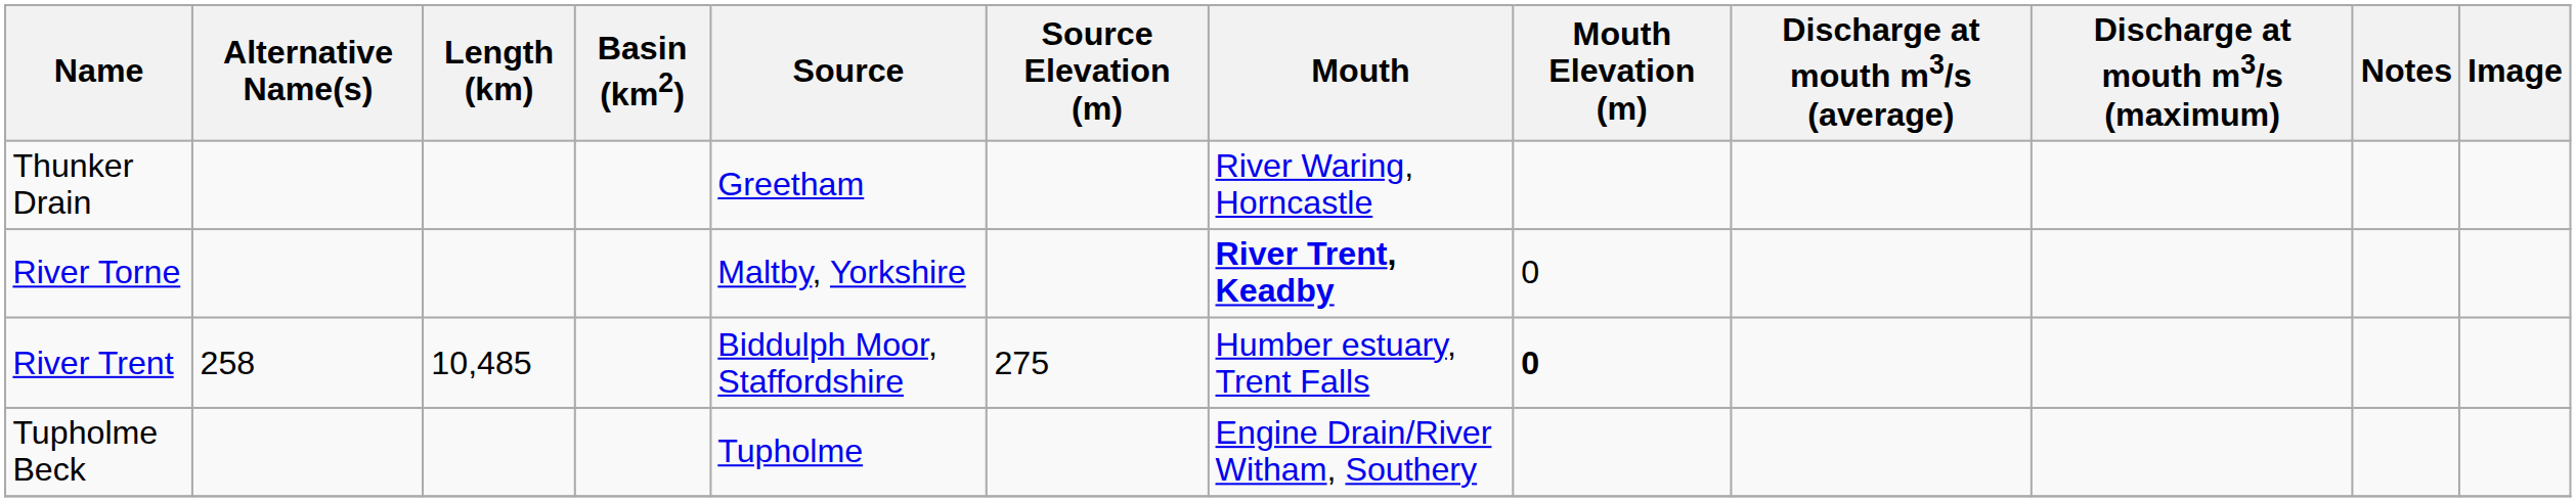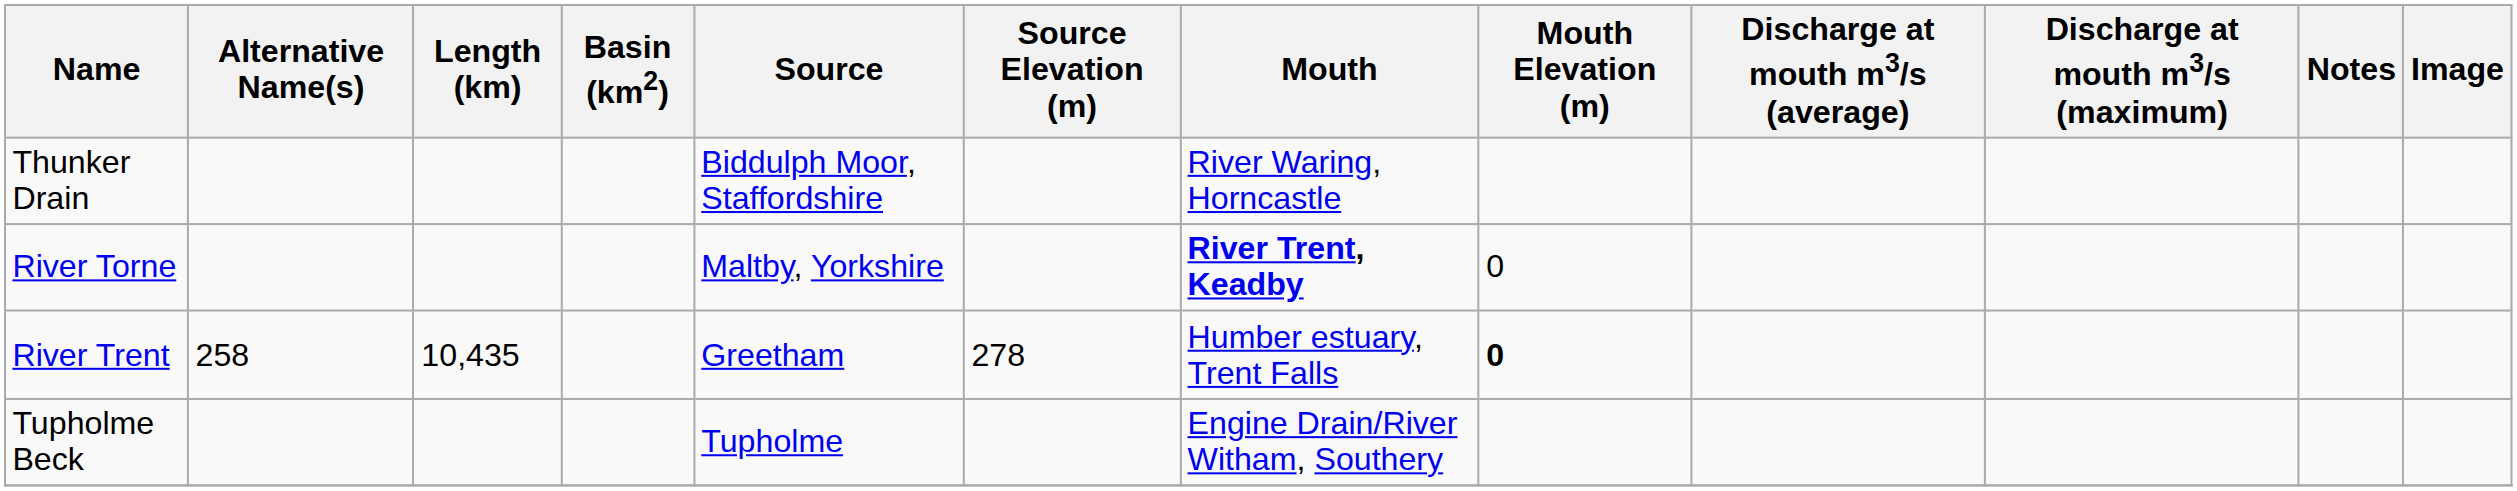Thunker Drain | Source: Greetham -> Biddulph Moor, Staffordshire
River Trent | Length (km): 10,485 -> 10,435
River Trent | Source: Biddulph Moor, Staffordshire -> Greetham
River Trent | Source Elevation (m): 275 -> 278
